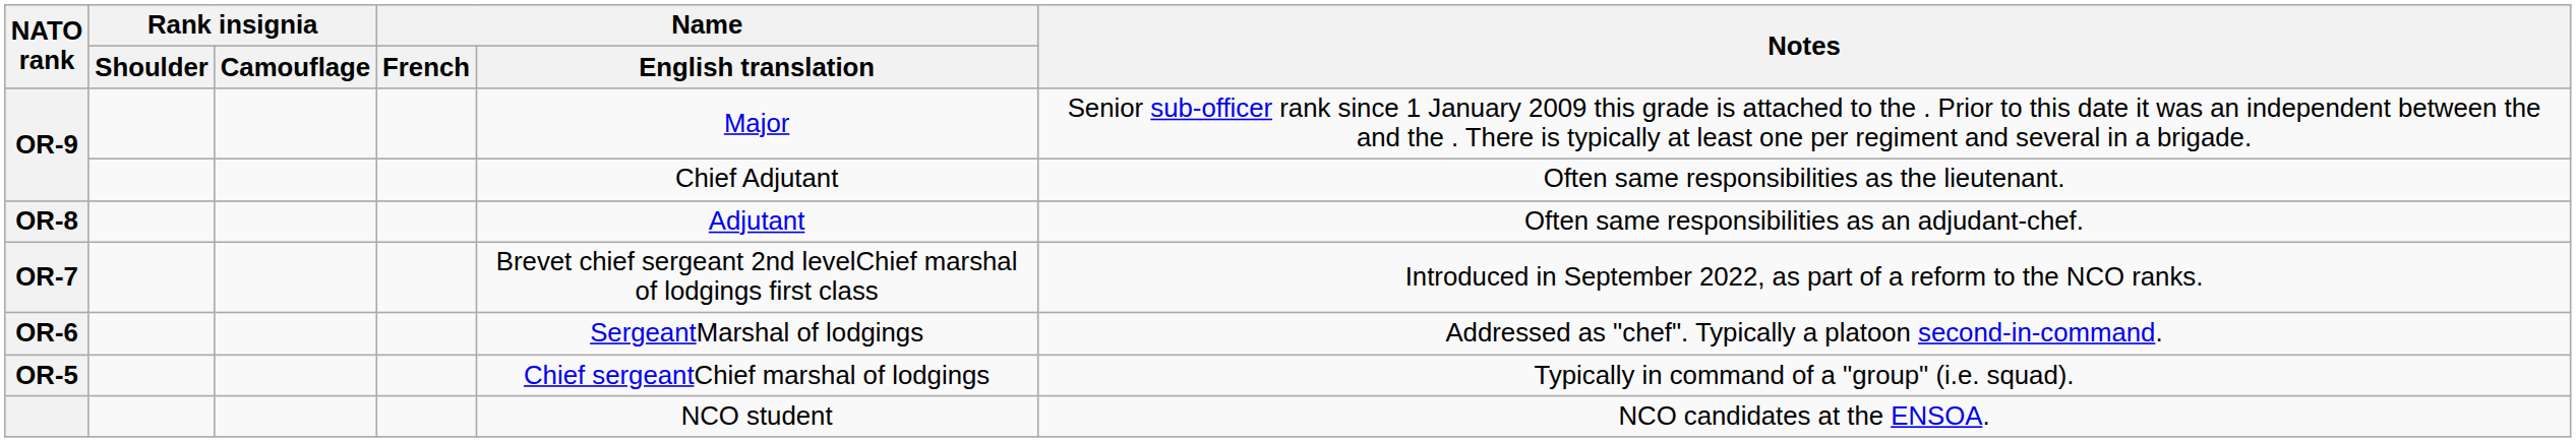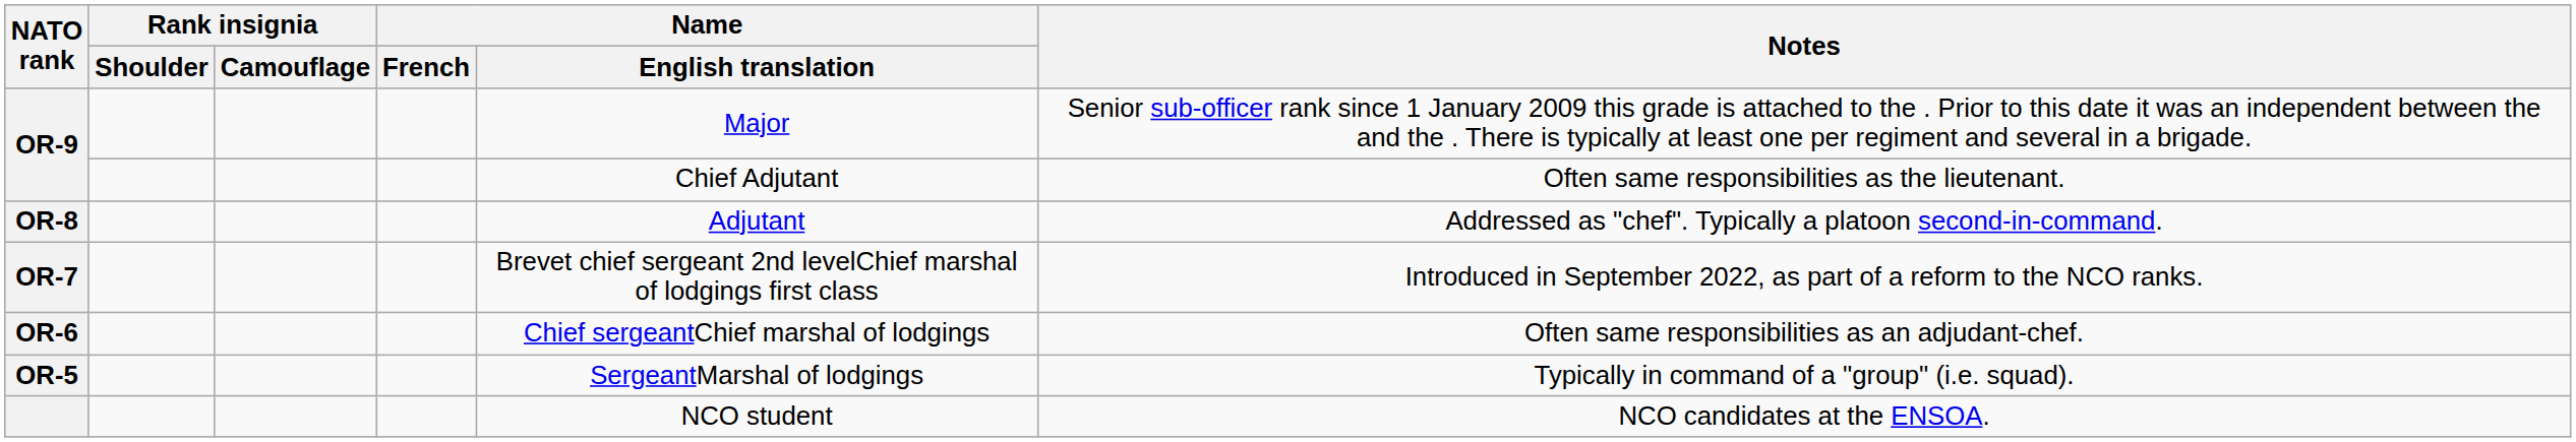OR-8 | Notes: Often same responsibilities as an adjudant-chef. -> Addressed as "chef". Typically a platoon second-in-command.
OR-6 | Name / English translation: SergeantMarshal of lodgings -> Chief sergeantChief marshal of lodgings
OR-6 | Notes: Addressed as "chef". Typically a platoon second-in-command. -> Often same responsibilities as an adjudant-chef.
OR-5 | Name / English translation: Chief sergeantChief marshal of lodgings -> SergeantMarshal of lodgings
